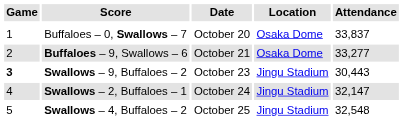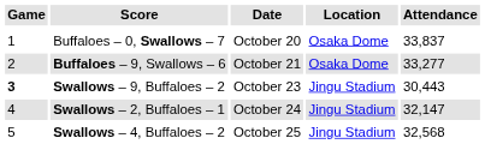Swallows – 4, Buffaloes – 2 | Attendance: 32,548 -> 32,568
